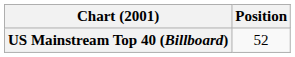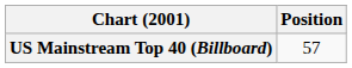US Mainstream Top 40 (Billboard) | Position: 52 -> 57
